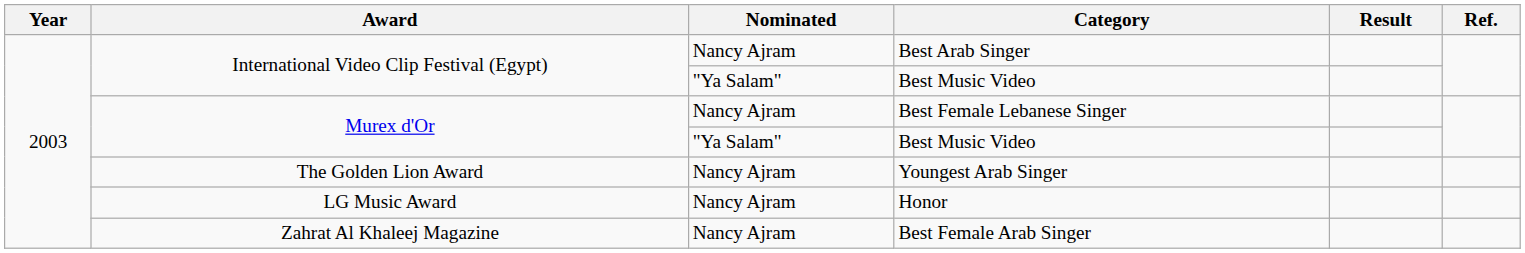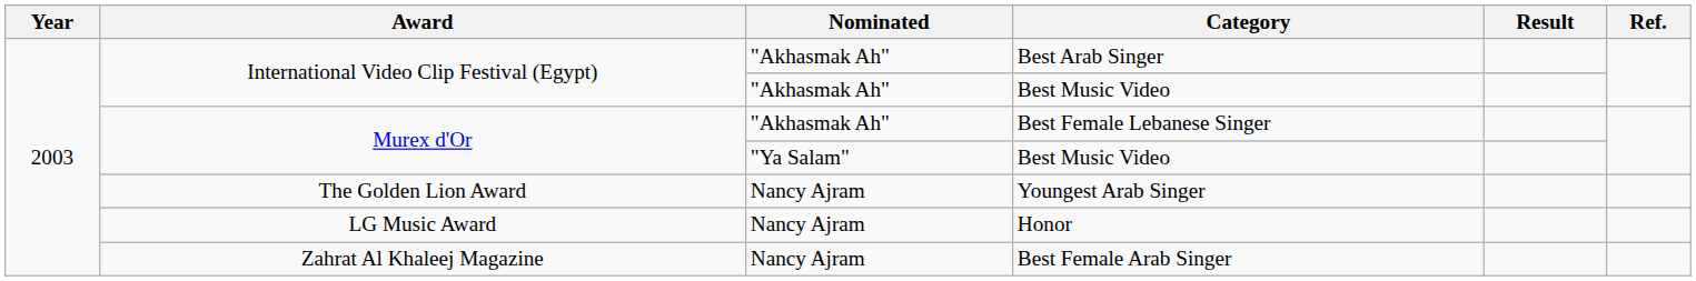Best Arab Singer | Nominated: Nancy Ajram -> "Akhasmak Ah"
International Video Clip Festival (Egypt) / Best Music Video | Nominated: "Ya Salam" -> "Akhasmak Ah"
Best Female Lebanese Singer | Nominated: Nancy Ajram -> "Akhasmak Ah"
